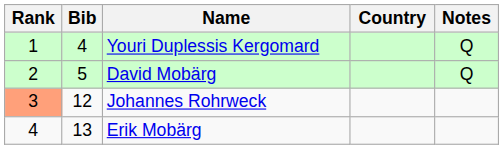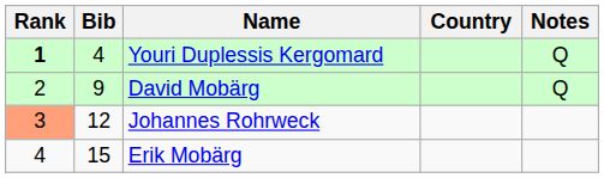Youri Duplessis Kergomard | Rank: normal -> bold
David Mobärg | Bib: 5 -> 9
Erik Mobärg | Bib: 13 -> 15
